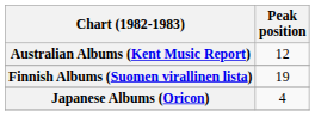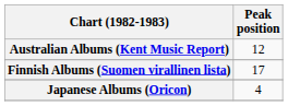Finnish Albums (Suomen virallinen lista) | Peak position: 19 -> 17
